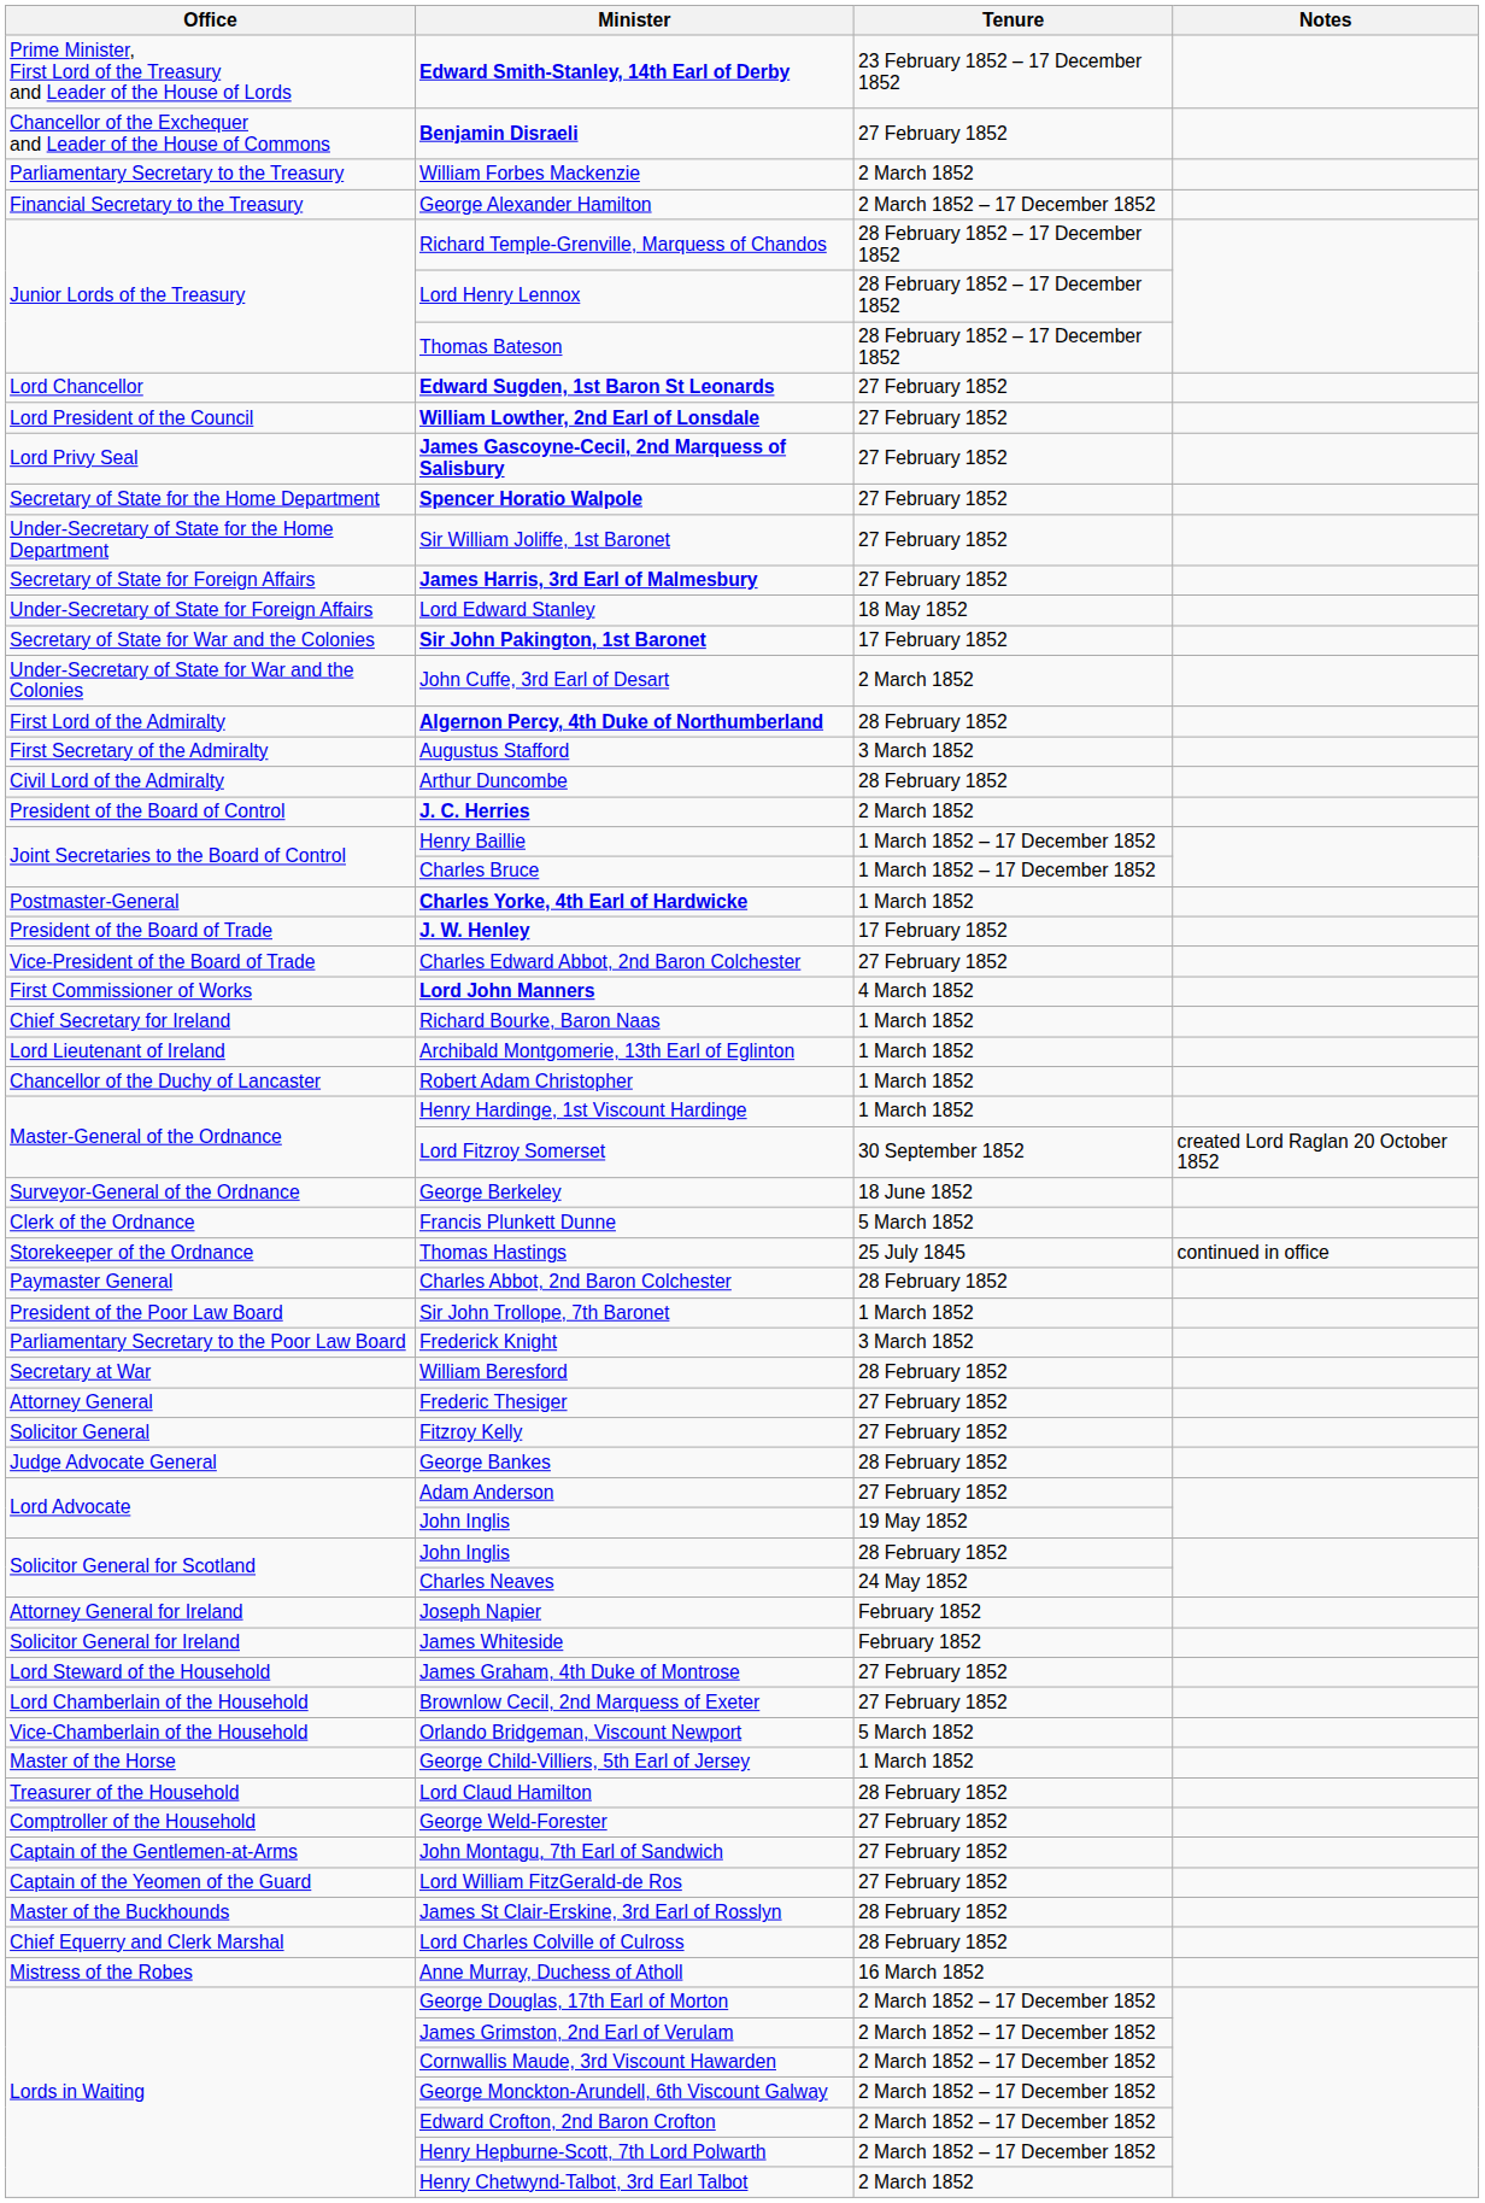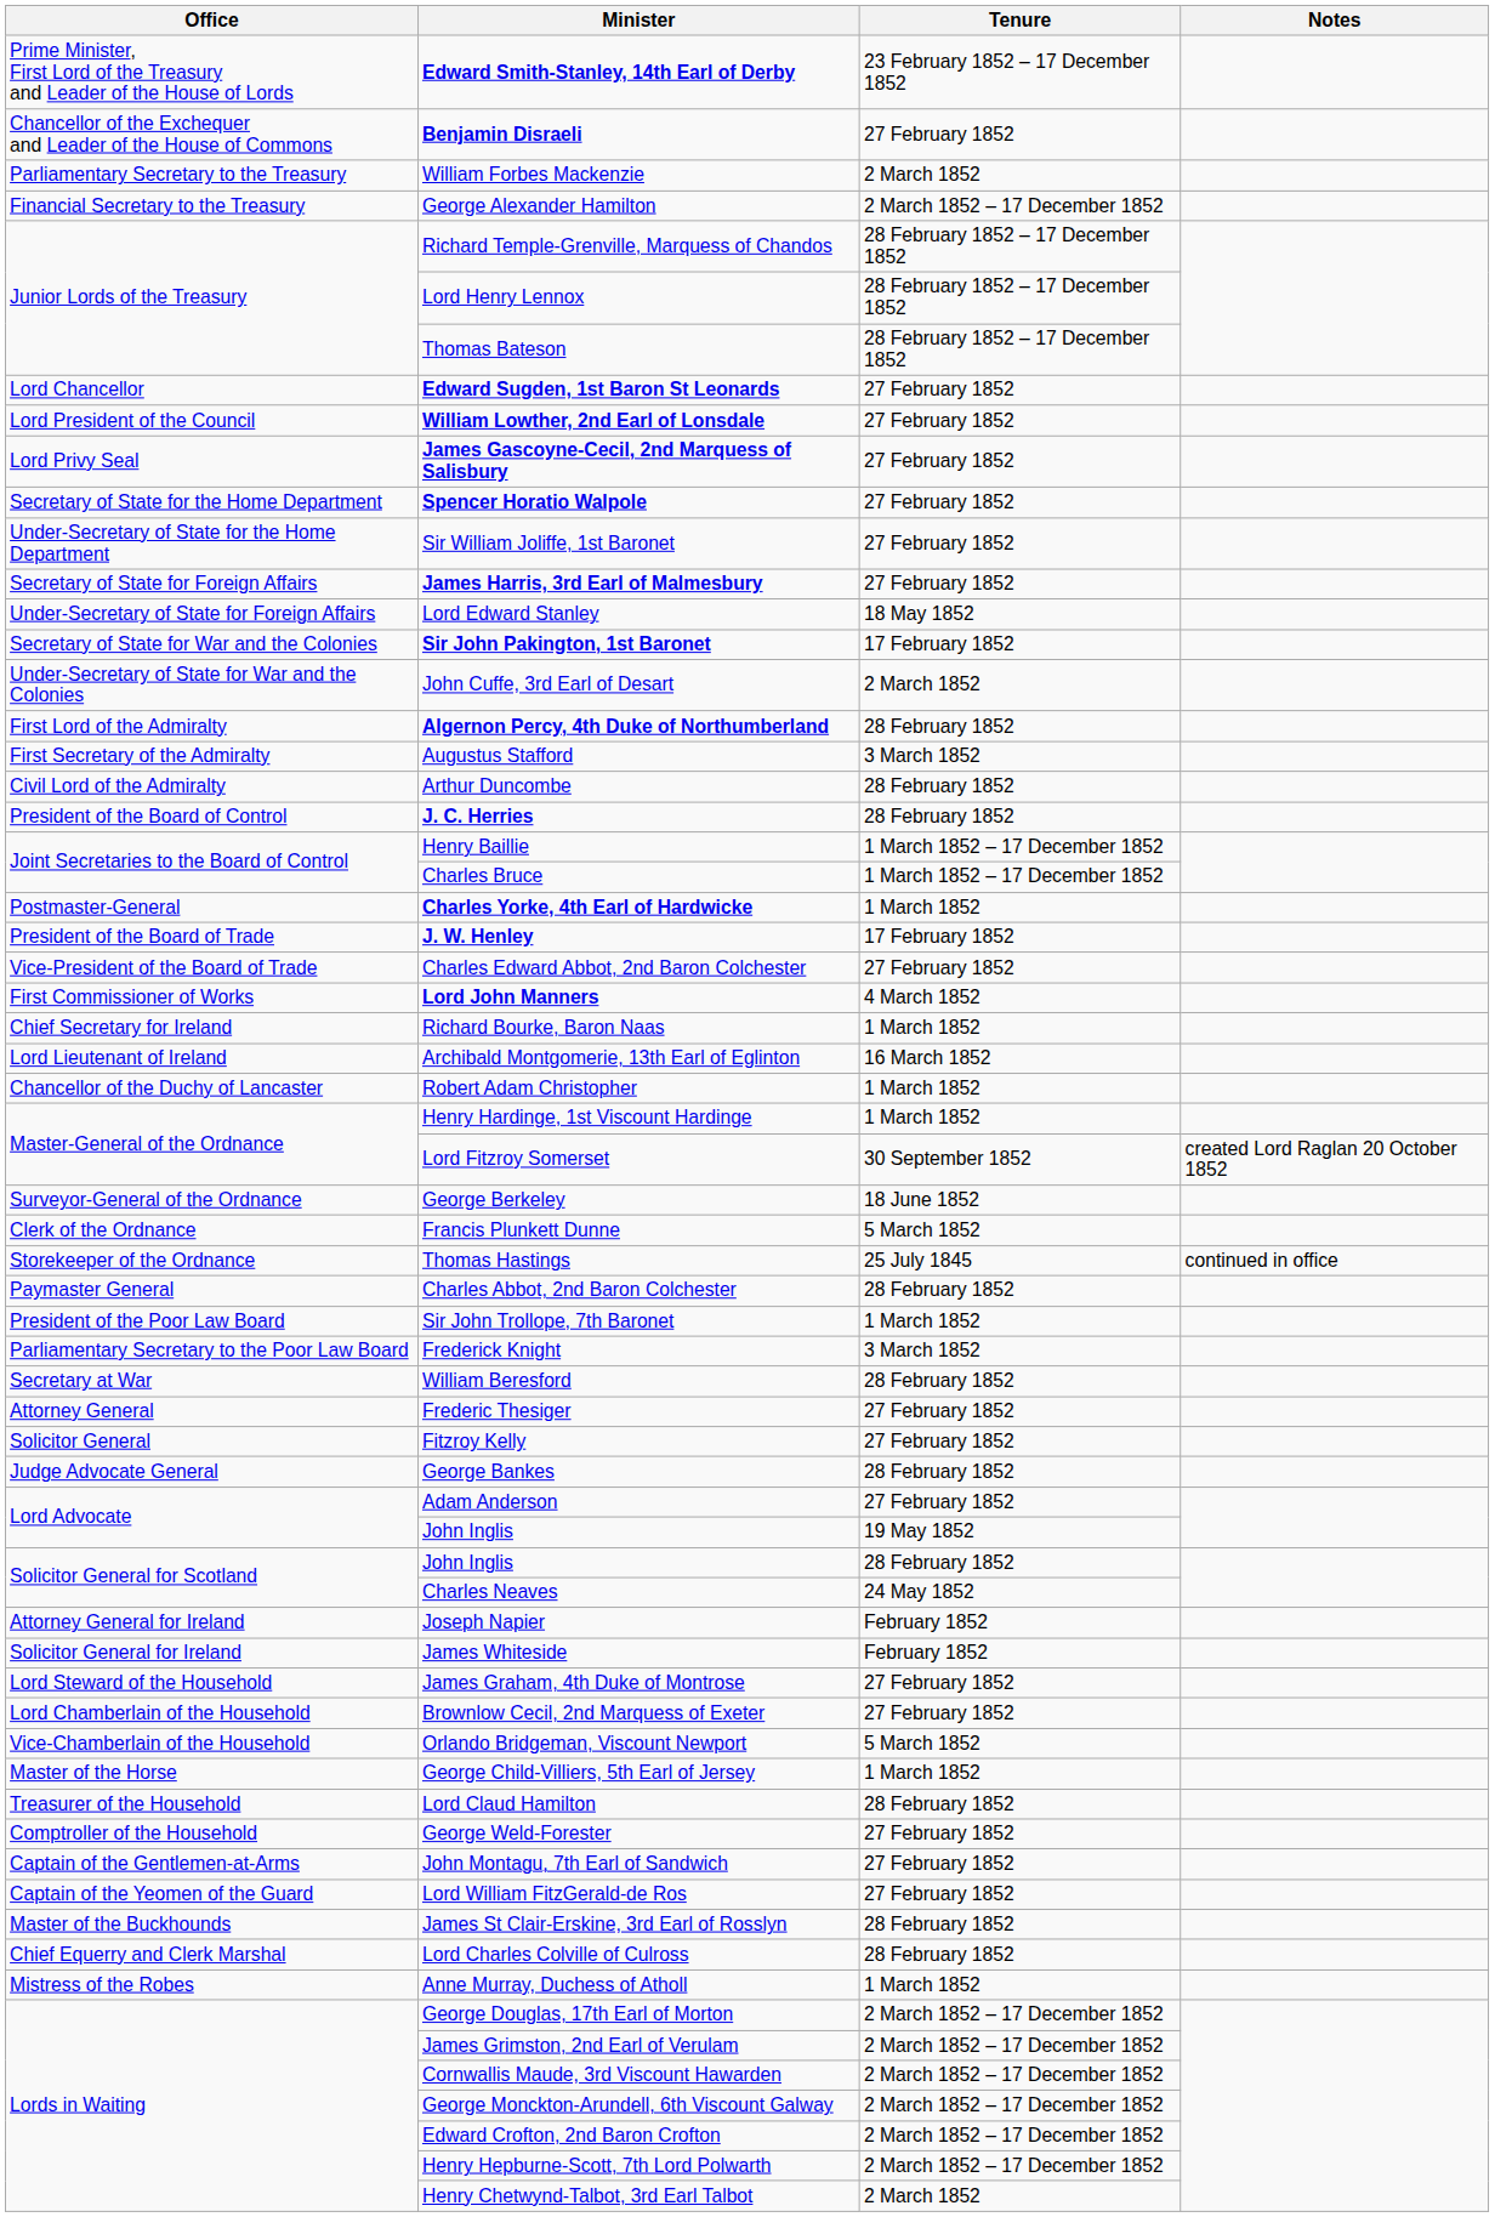J. C. Herries | Tenure: 2 March 1852 -> 28 February 1852
Archibald Montgomerie, 13th Earl of Eglinton | Tenure: 1 March 1852 -> 16 March 1852
Anne Murray, Duchess of Atholl | Tenure: 16 March 1852 -> 1 March 1852
